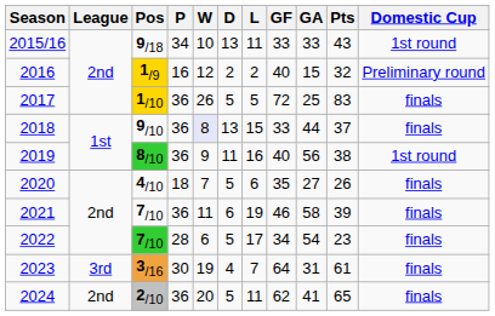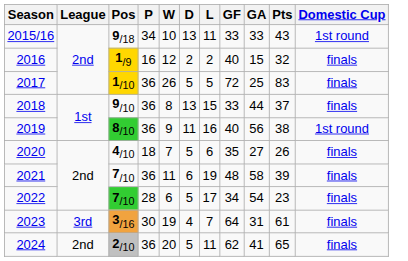2016 | Domestic Cup: Preliminary round -> finals
2018 | W: lavender background -> no background
2021 | GF: 46 -> 48
